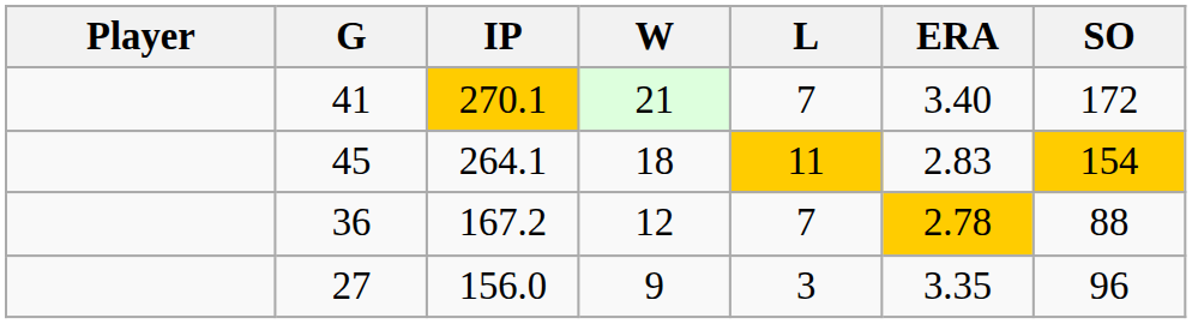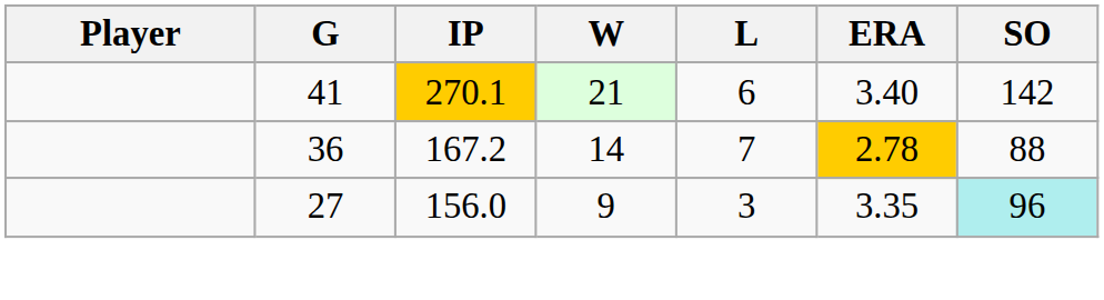41 | L: 7 -> 6
41 | SO: 172 -> 142
- row: 45 | 264.1 | 18 | 11 | 2.83 | 154
36 | W: 12 -> 14
27 | SO: no background -> paleturquoise background
